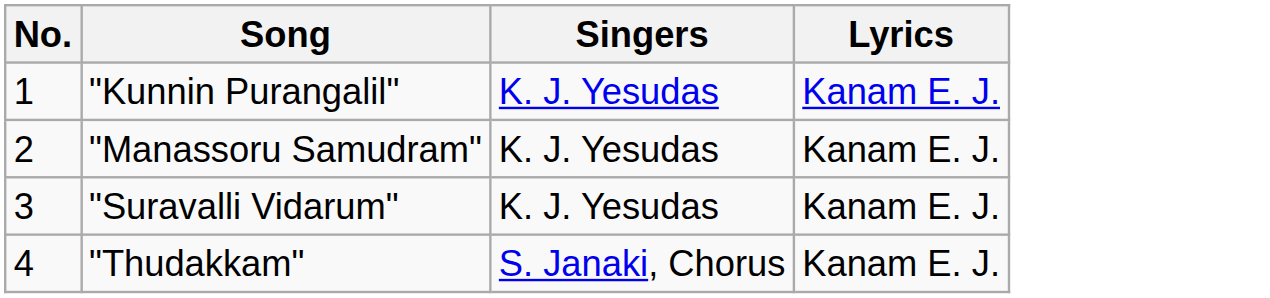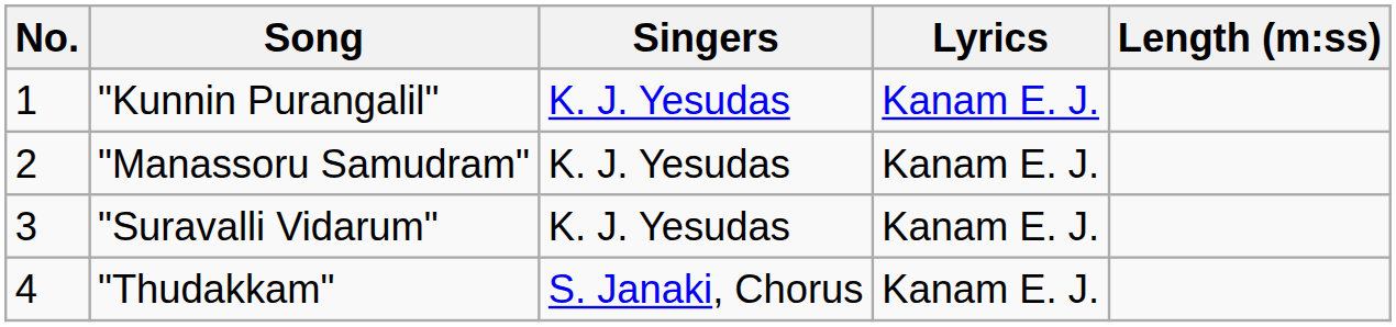+ column: Length (m:ss)
